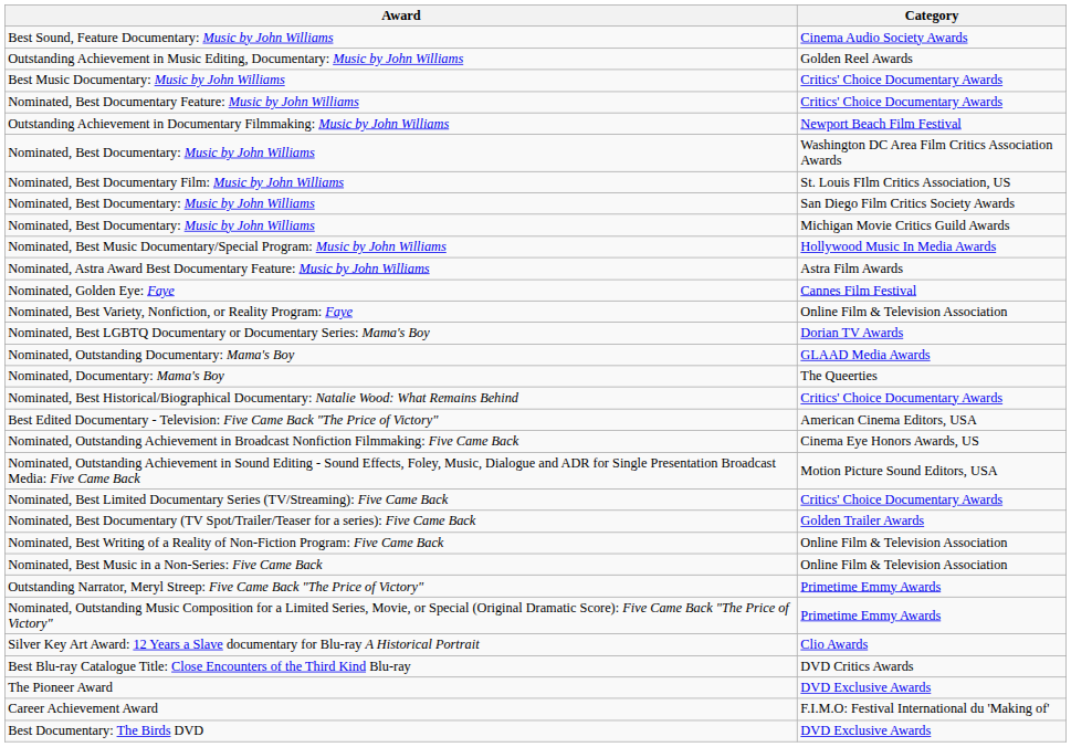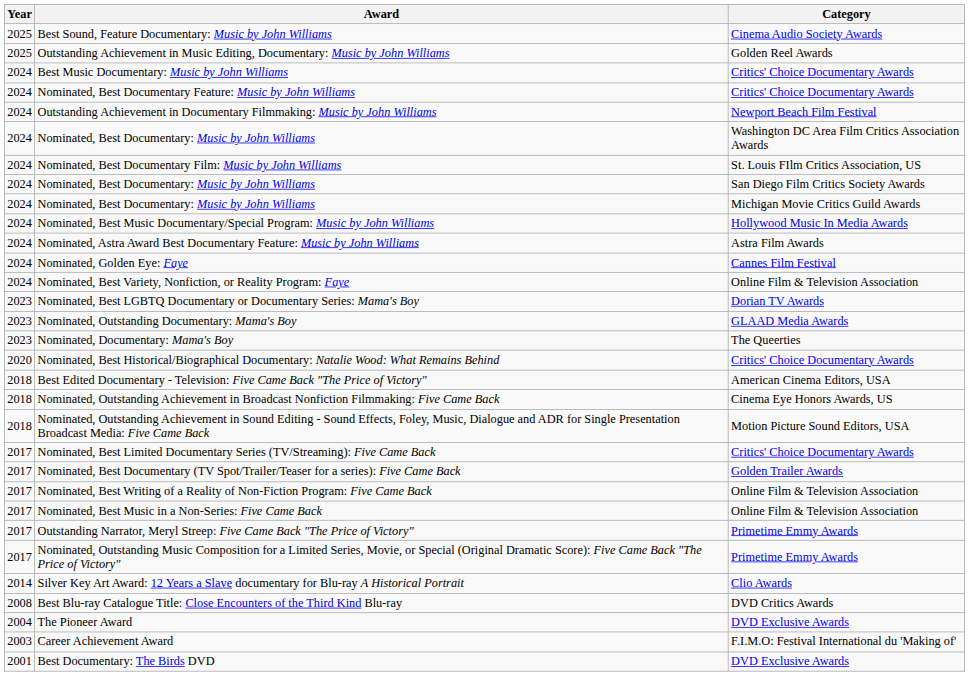+ column: Year | 2025 | 2025 | 2024 | 2024 | 2024 | 2024 | 2024 | 2024 | 2024 | 2024 | 2024 | 2024 | 2024 | 2023 | 2023 | 2023 | 2020 | 2018 | 2018 | 2018 | 2017 | 2017 | 2017 | 2017 | 2017 | 2017 | 2014 | 2008 | 2004 | 2003 | 2001
